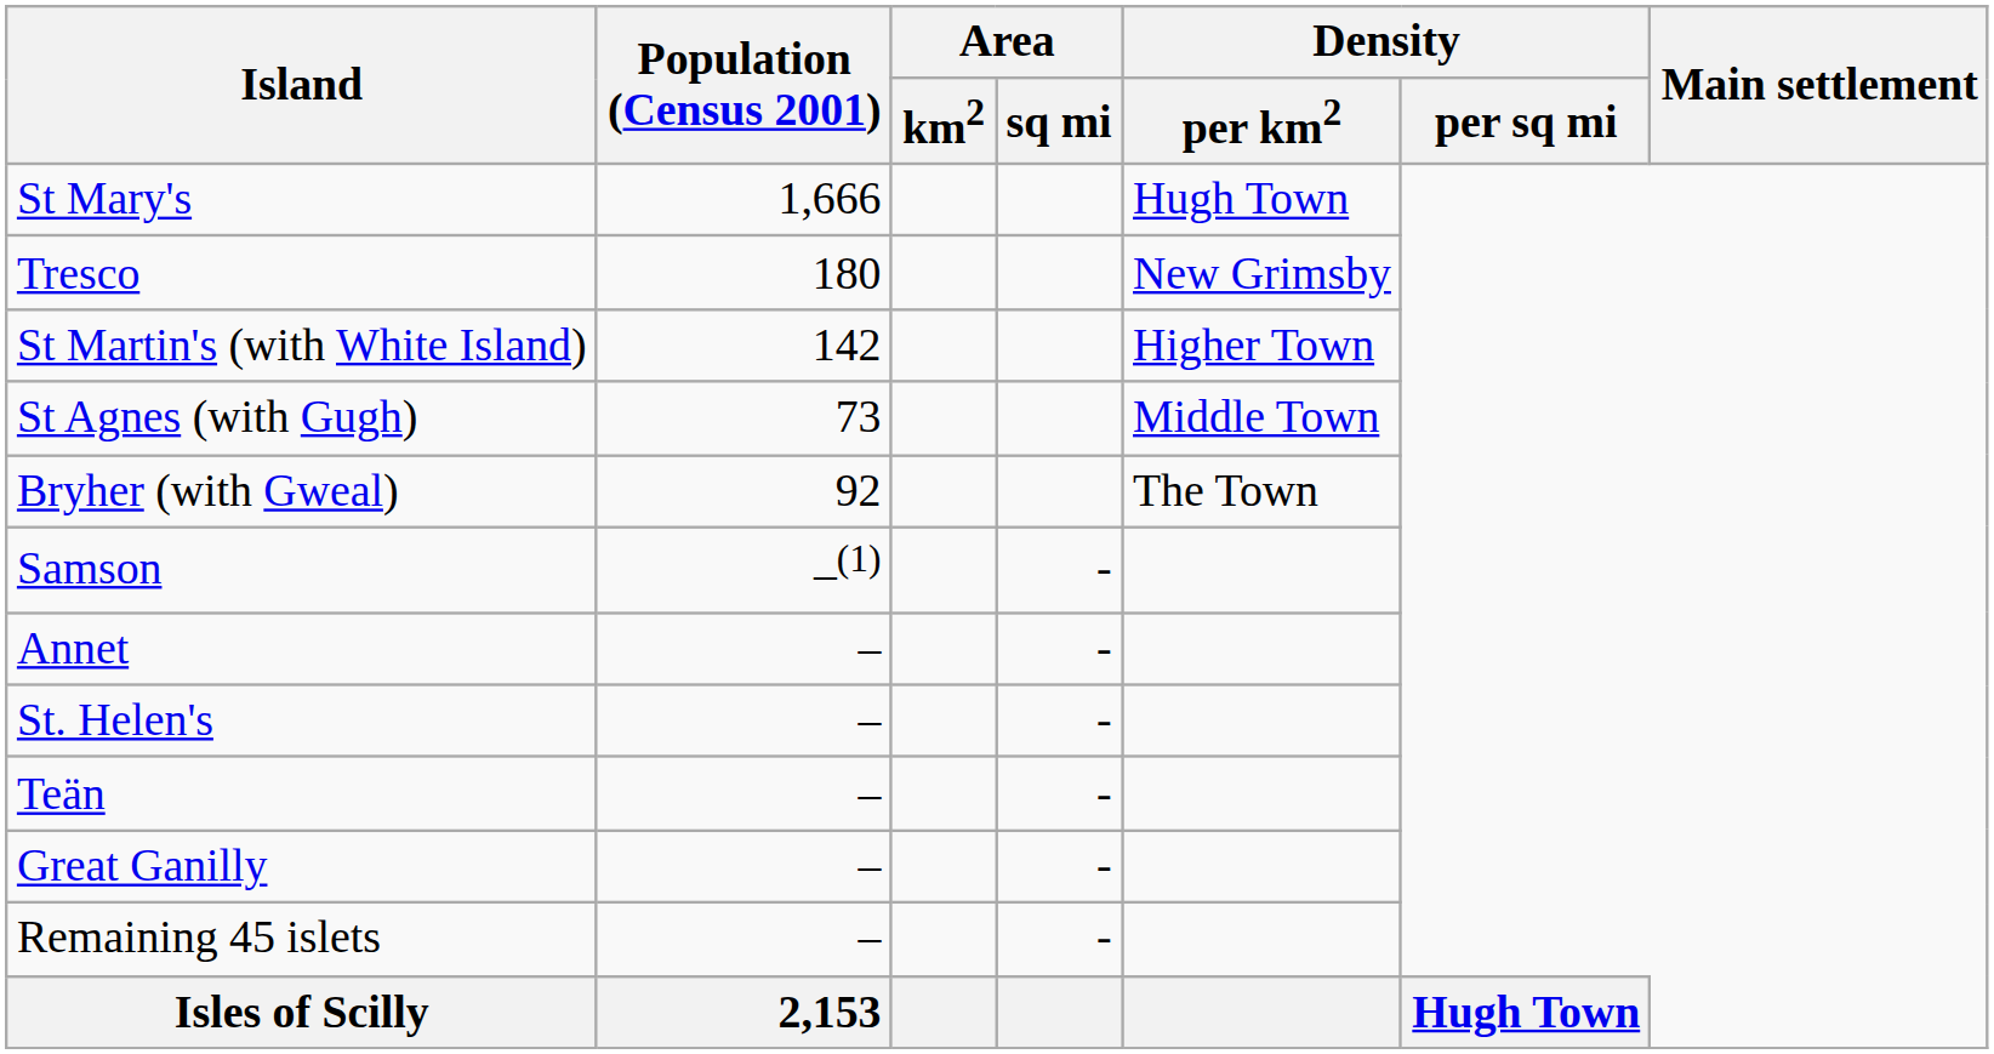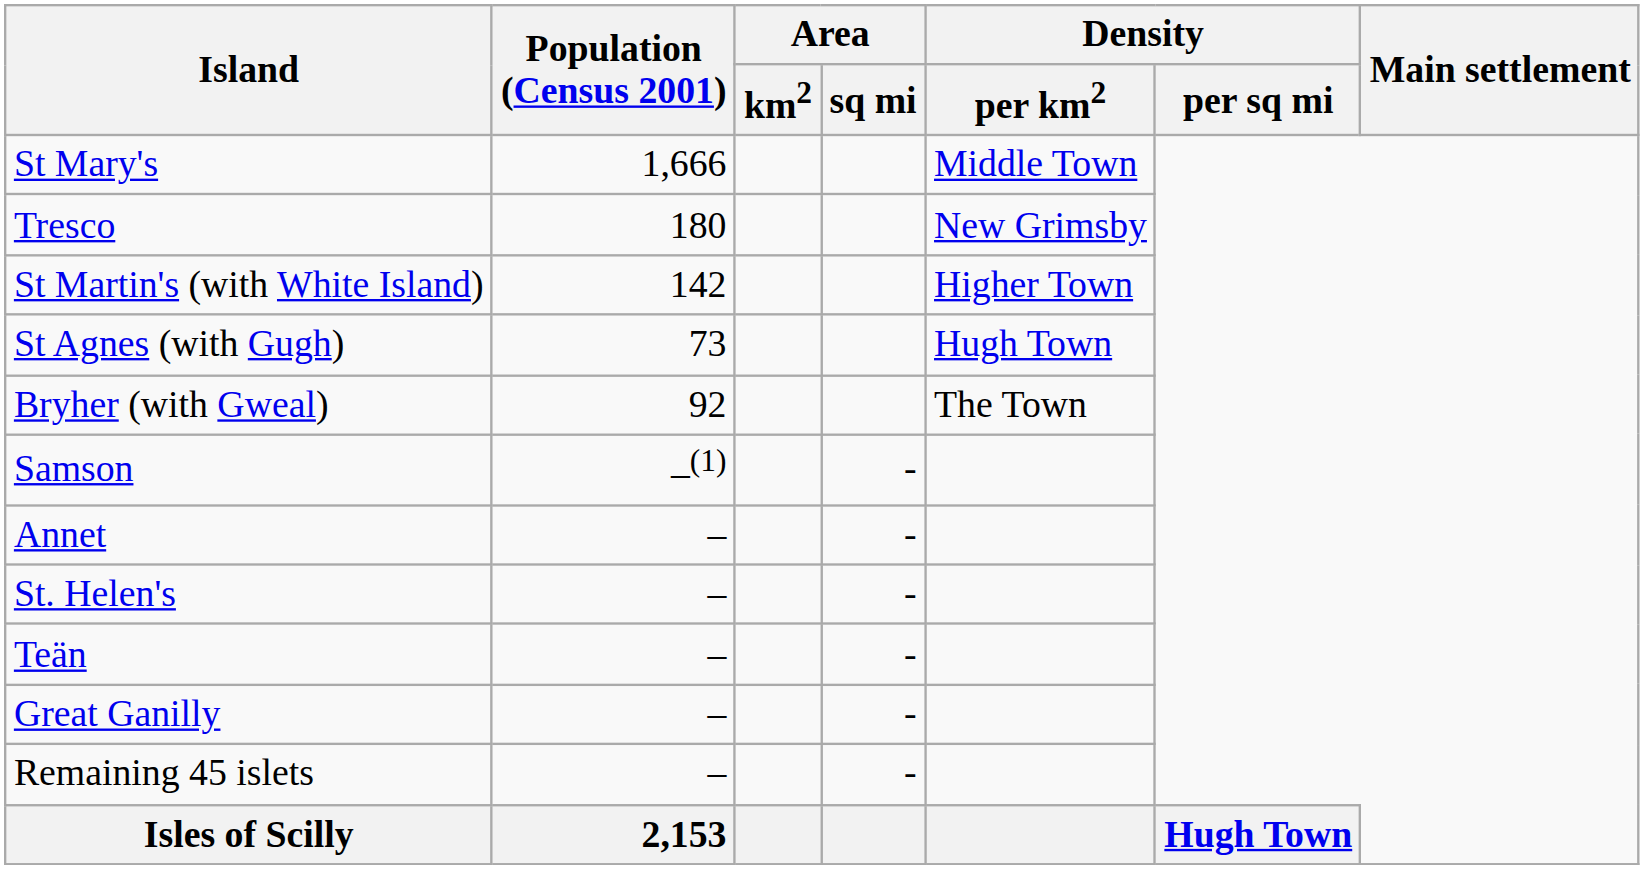St Mary's | Density / per km2: Hugh Town -> Middle Town
St Agnes (with Gugh) | Density / per km2: Middle Town -> Hugh Town
